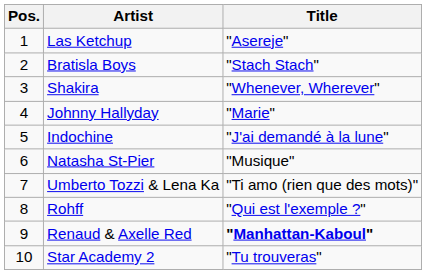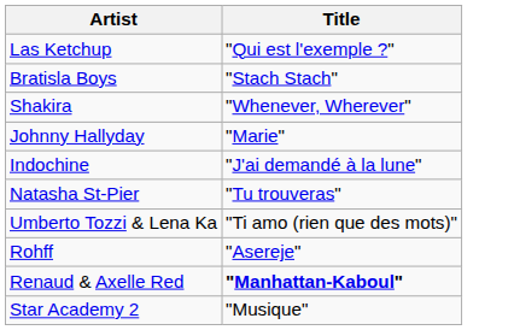- column: Pos. | 1 | 2 | 3 | 4 | 5 | 6 | 7 | 8 | 9 | 10
Las Ketchup | Title: "Asereje" -> "Qui est l'exemple ?"
Natasha St-Pier | Title: "Musique" -> "Tu trouveras"
Rohff | Title: "Qui est l'exemple ?" -> "Asereje"
Star Academy 2 | Title: "Tu trouveras" -> "Musique"
